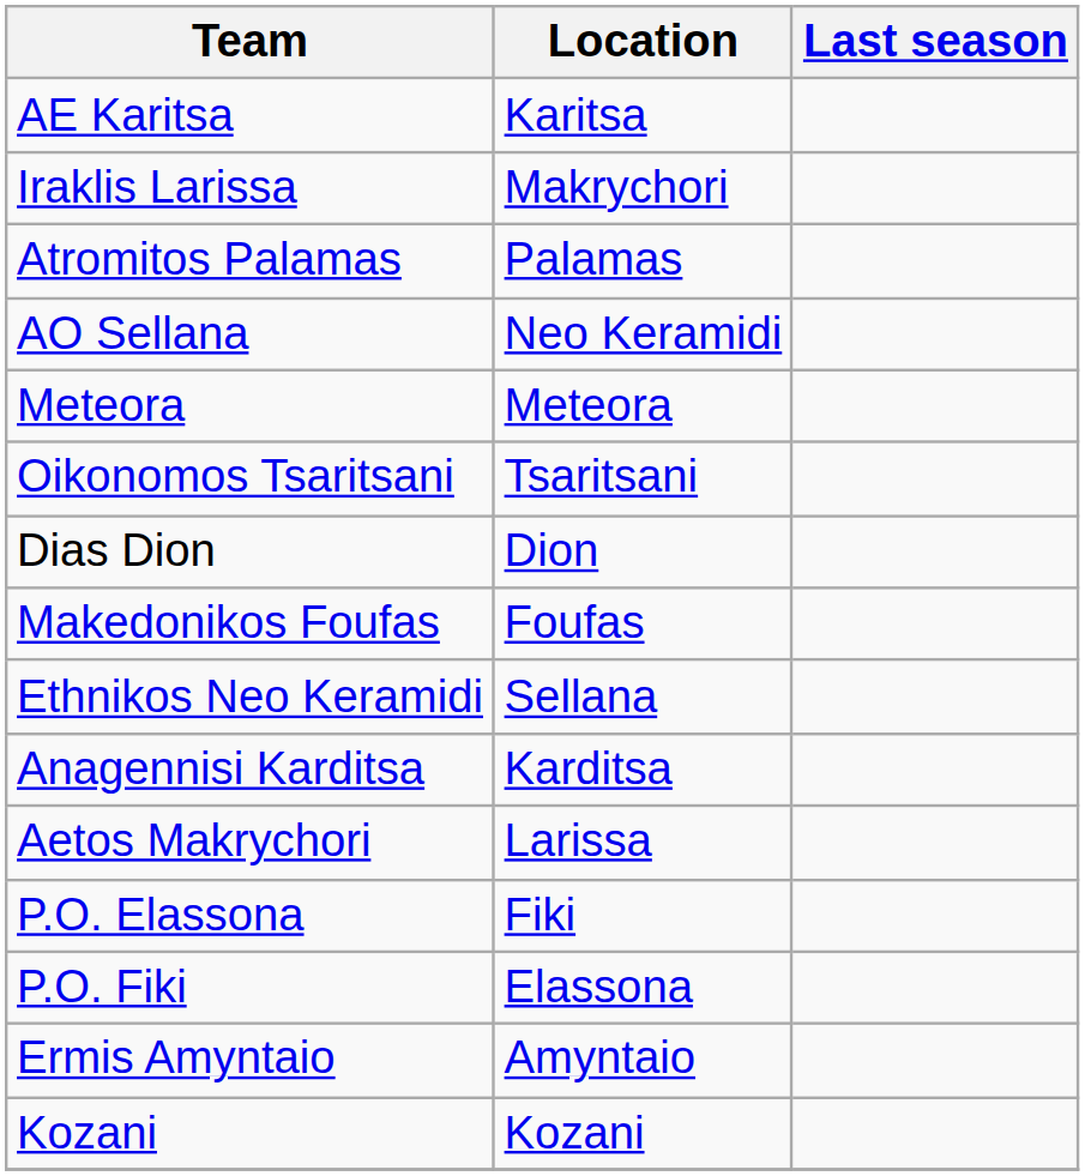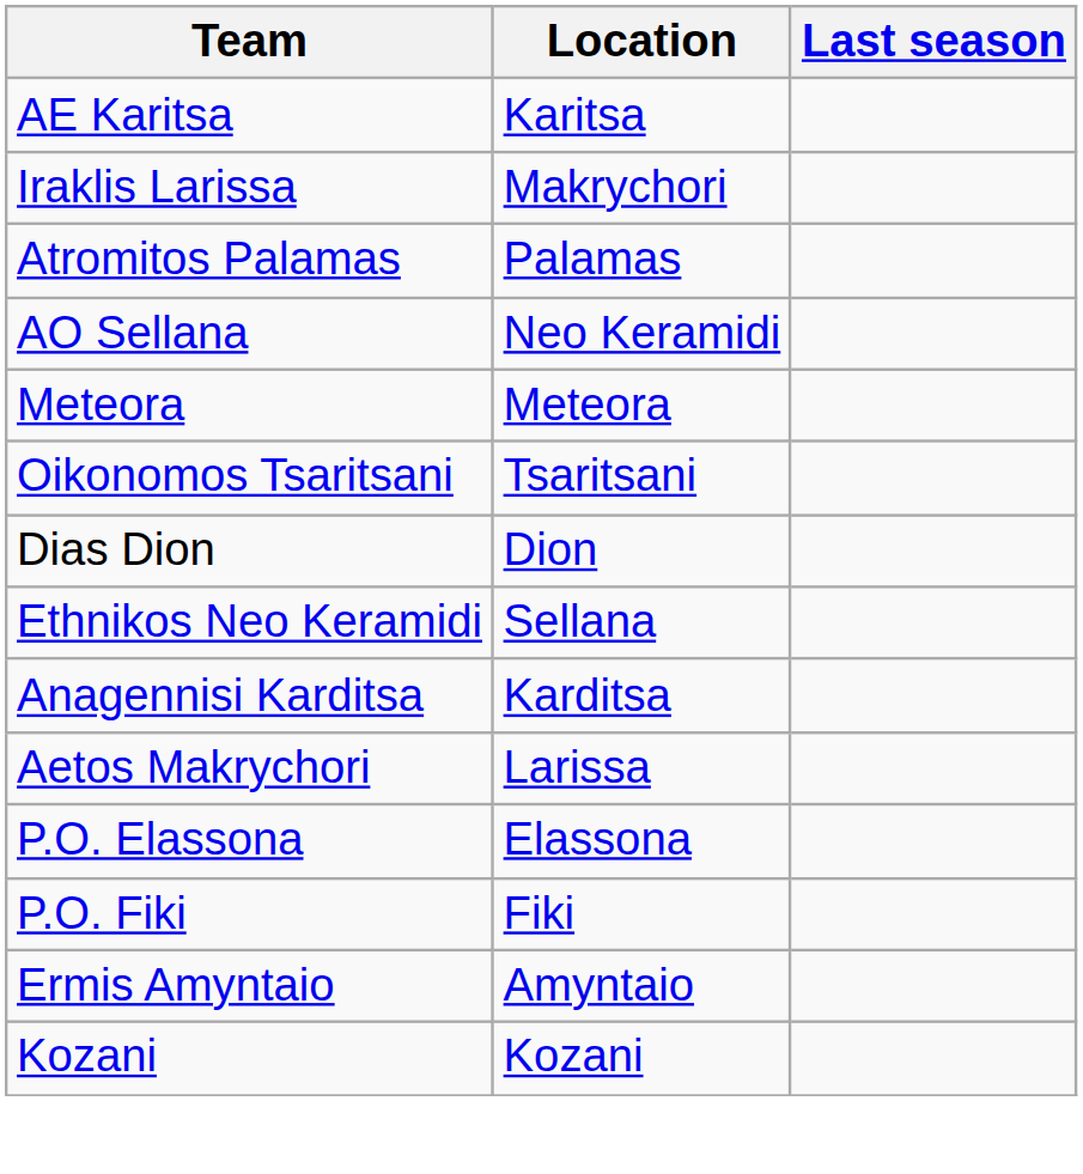- row: Makedonikos Foufas | Foufas
P.O. Elassona | Location: Fiki -> Elassona
P.O. Fiki | Location: Elassona -> Fiki
